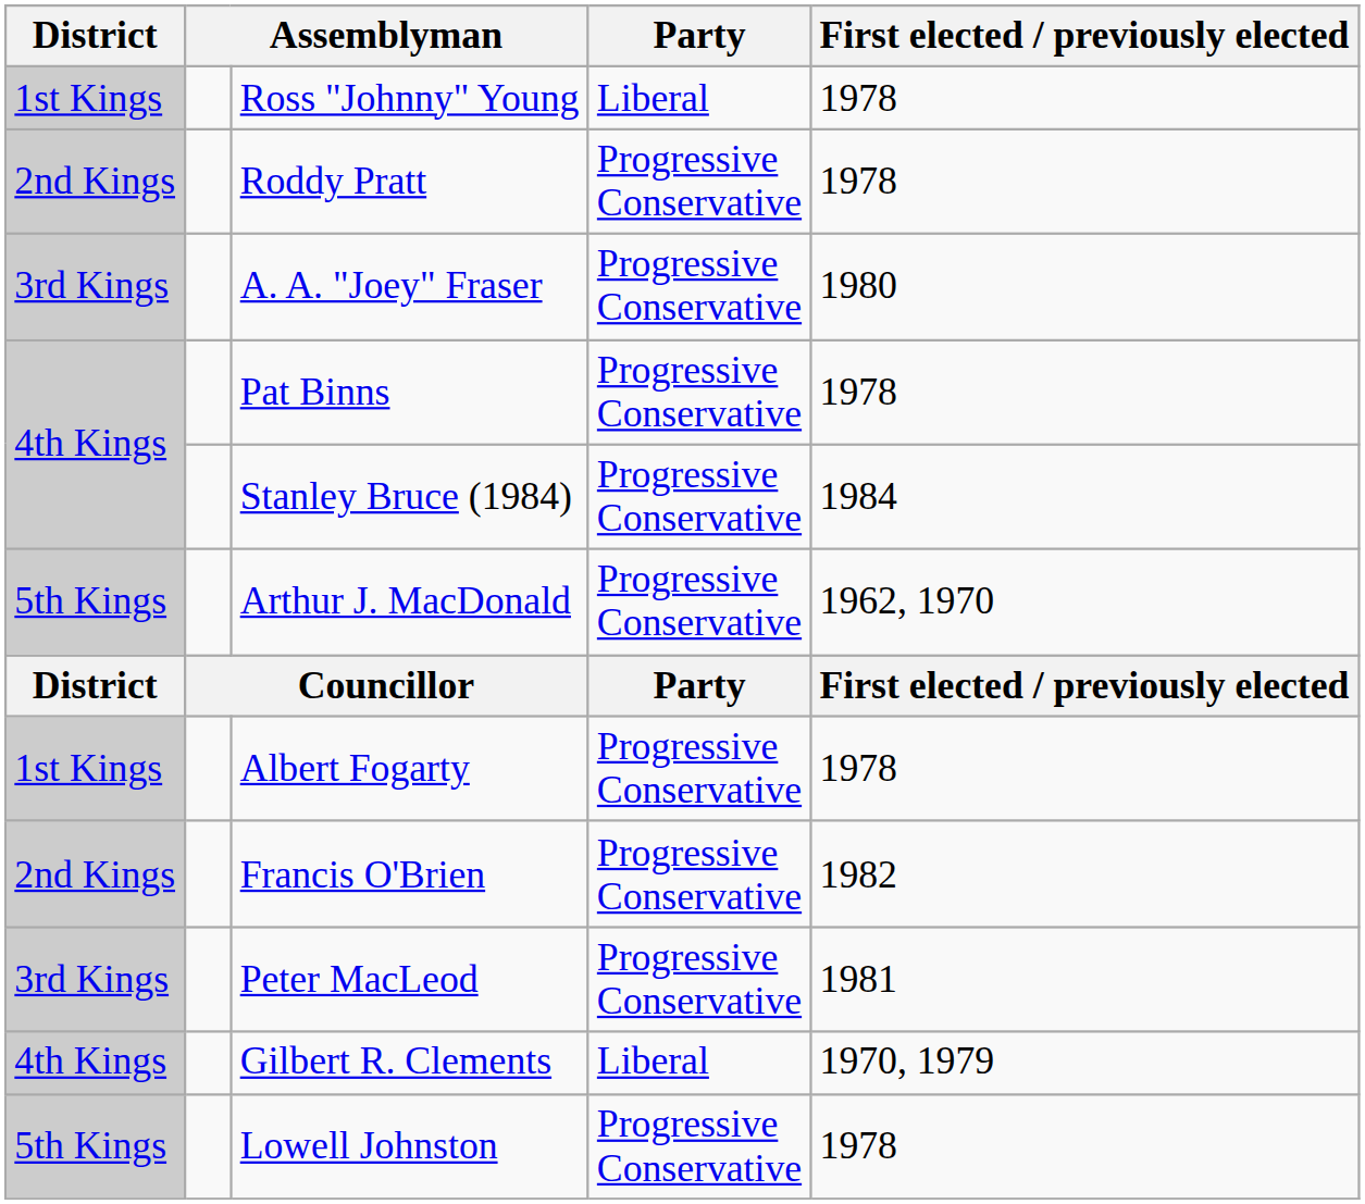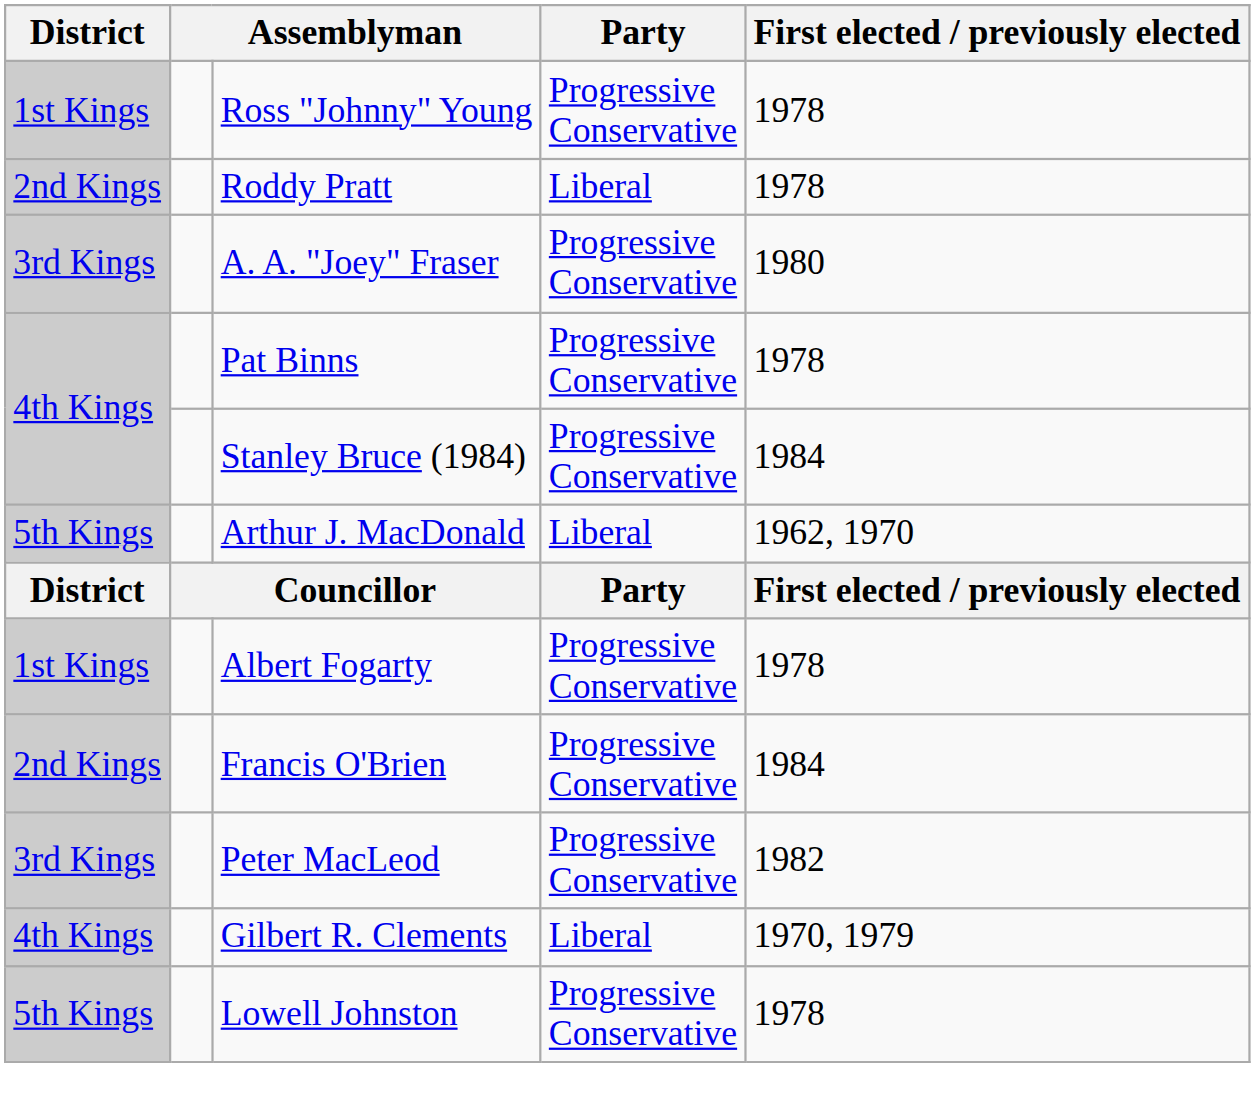Ross "Johnny" Young | Party: Liberal -> Progressive Conservative
Roddy Pratt | Party: Progressive Conservative -> Liberal
Arthur J. MacDonald | Party: Progressive Conservative -> Liberal
Francis O'Brien | First elected / previously elected: 1982 -> 1984
Peter MacLeod | First elected / previously elected: 1981 -> 1982
